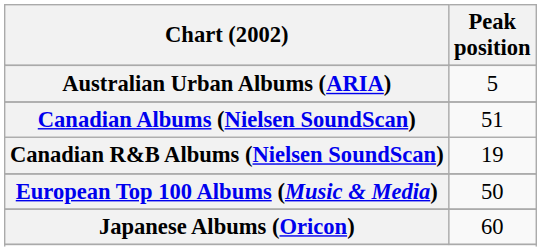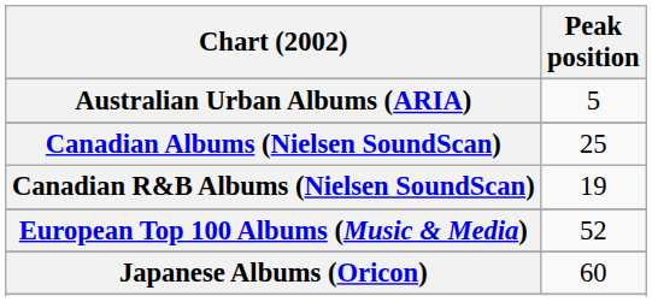Canadian Albums (Nielsen SoundScan) | Peak position: 51 -> 25
European Top 100 Albums (Music & Media) | Peak position: 50 -> 52
